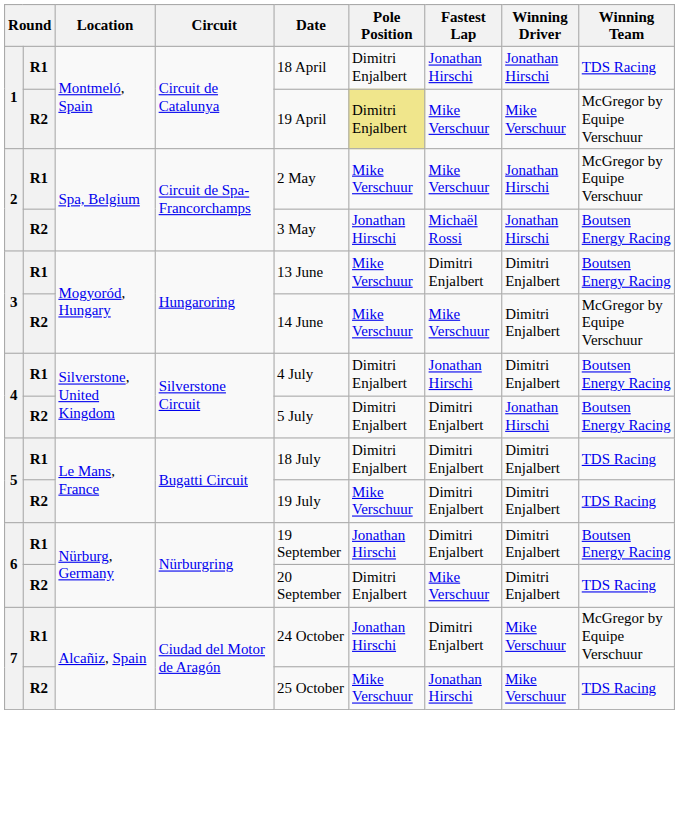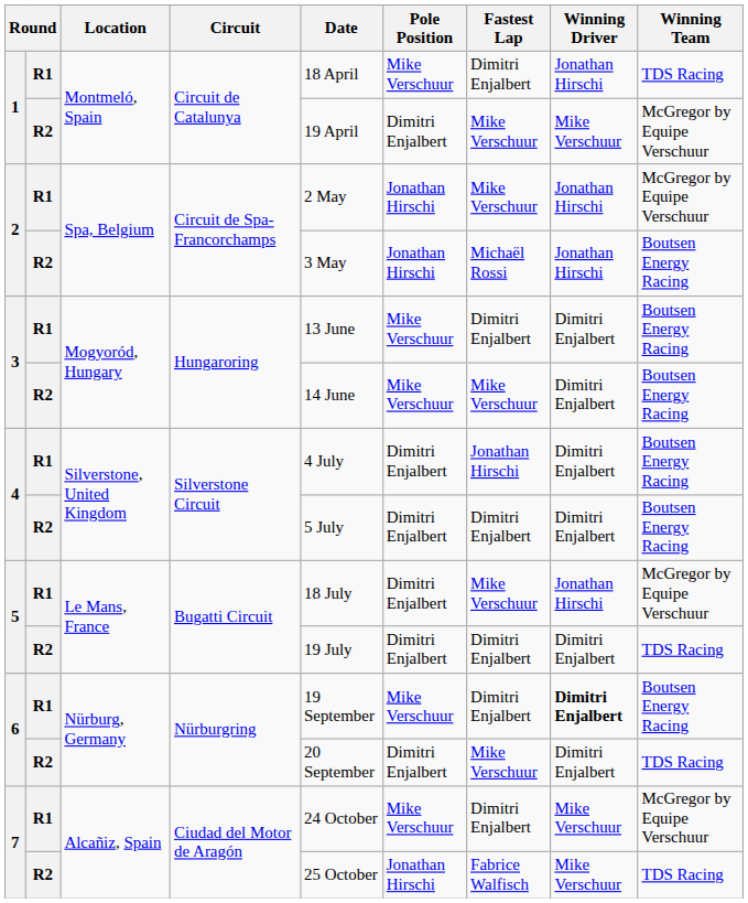1 / R1 | Pole Position: Dimitri Enjalbert -> Mike Verschuur
1 / R1 | Fastest Lap: Jonathan Hirschi -> Dimitri Enjalbert
1 / R2 | Pole Position: khaki background -> no background
2 / R1 | Pole Position: Mike Verschuur -> Jonathan Hirschi
3 / R2 | Winning Team: McGregor by Equipe Verschuur -> Boutsen Energy Racing
4 / R2 | Winning Driver: Jonathan Hirschi -> Dimitri Enjalbert
5 / R1 | Fastest Lap: Dimitri Enjalbert -> Mike Verschuur
5 / R1 | Winning Driver: Dimitri Enjalbert -> Jonathan Hirschi
5 / R1 | Winning Team: TDS Racing -> McGregor by Equipe Verschuur
5 / R2 | Pole Position: Mike Verschuur -> Dimitri Enjalbert
6 / R1 | Pole Position: Jonathan Hirschi -> Mike Verschuur
6 / R1 | Winning Driver: normal -> bold
7 / R1 | Pole Position: Jonathan Hirschi -> Mike Verschuur
7 / R2 | Pole Position: Mike Verschuur -> Jonathan Hirschi
7 / R2 | Fastest Lap: Jonathan Hirschi -> Fabrice Walfisch
